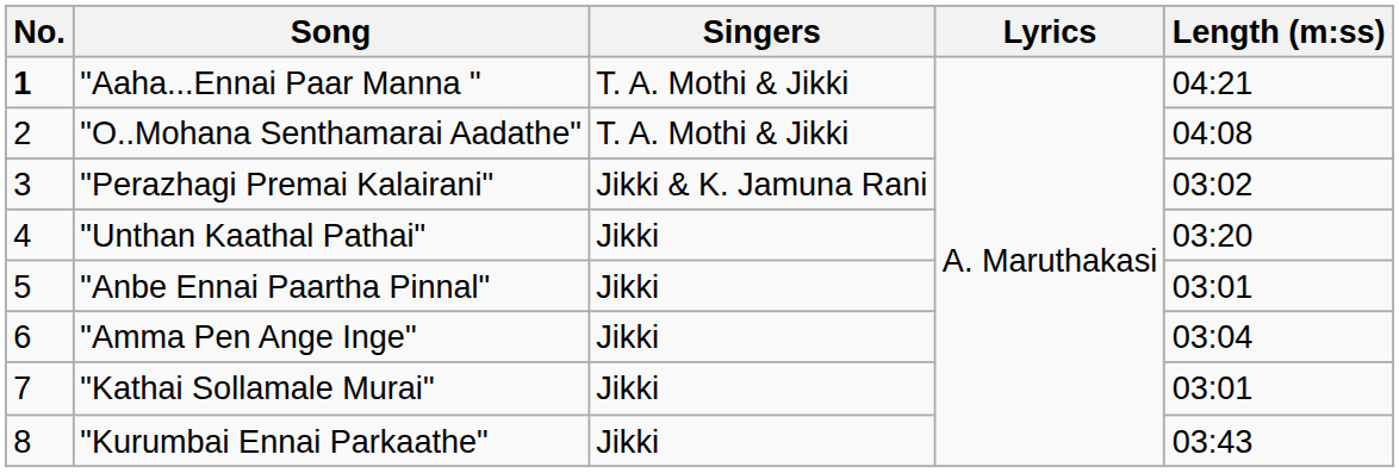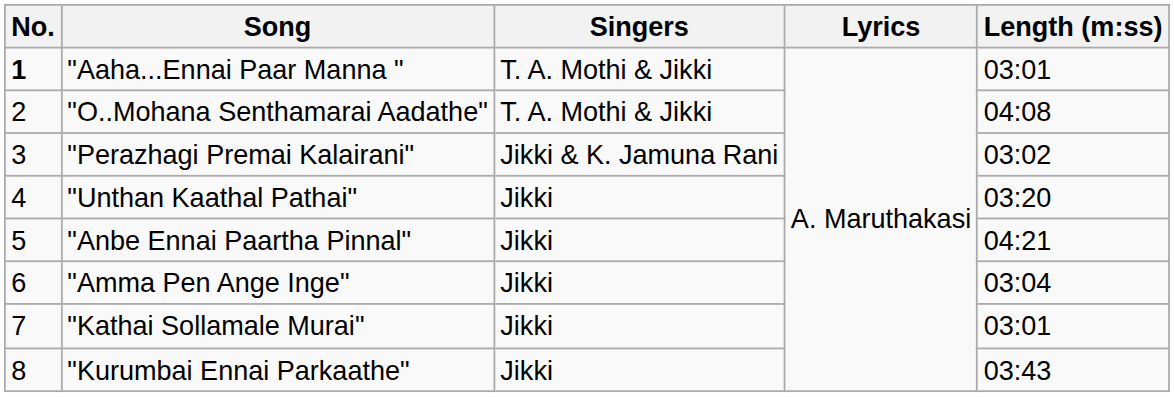"Aaha...Ennai Paar Manna " | Length (m:ss): 04:21 -> 03:01
"Anbe Ennai Paartha Pinnal" | Length (m:ss): 03:01 -> 04:21
